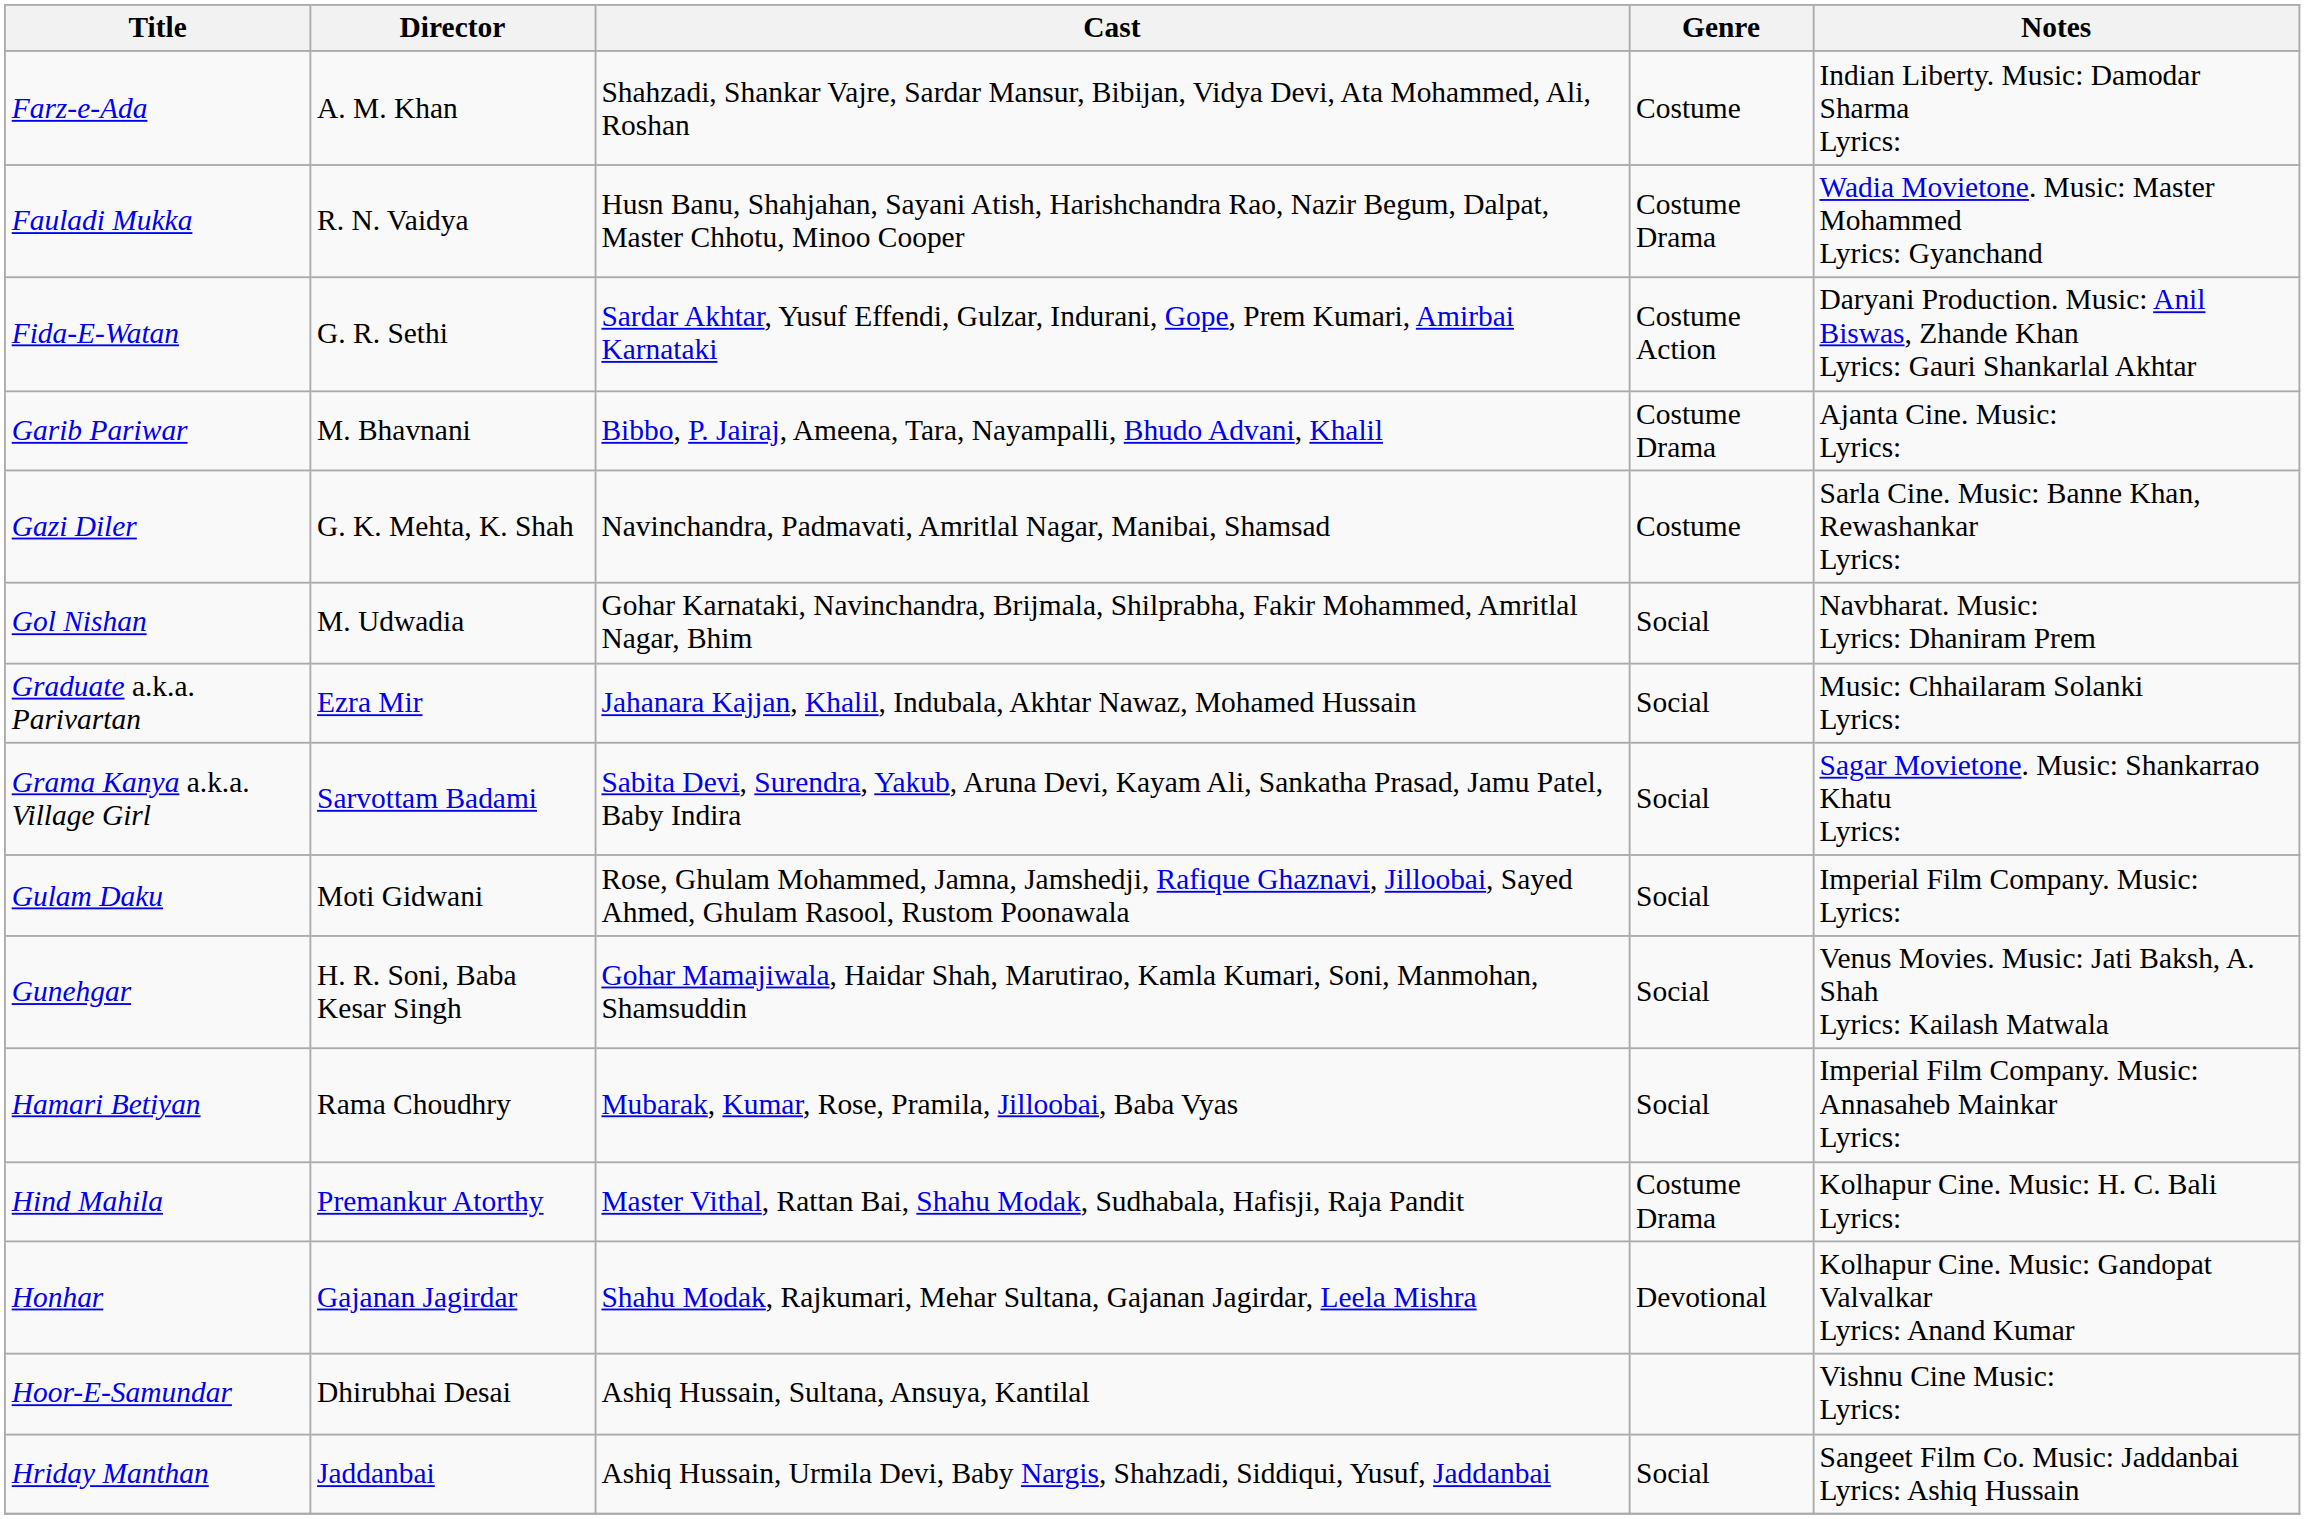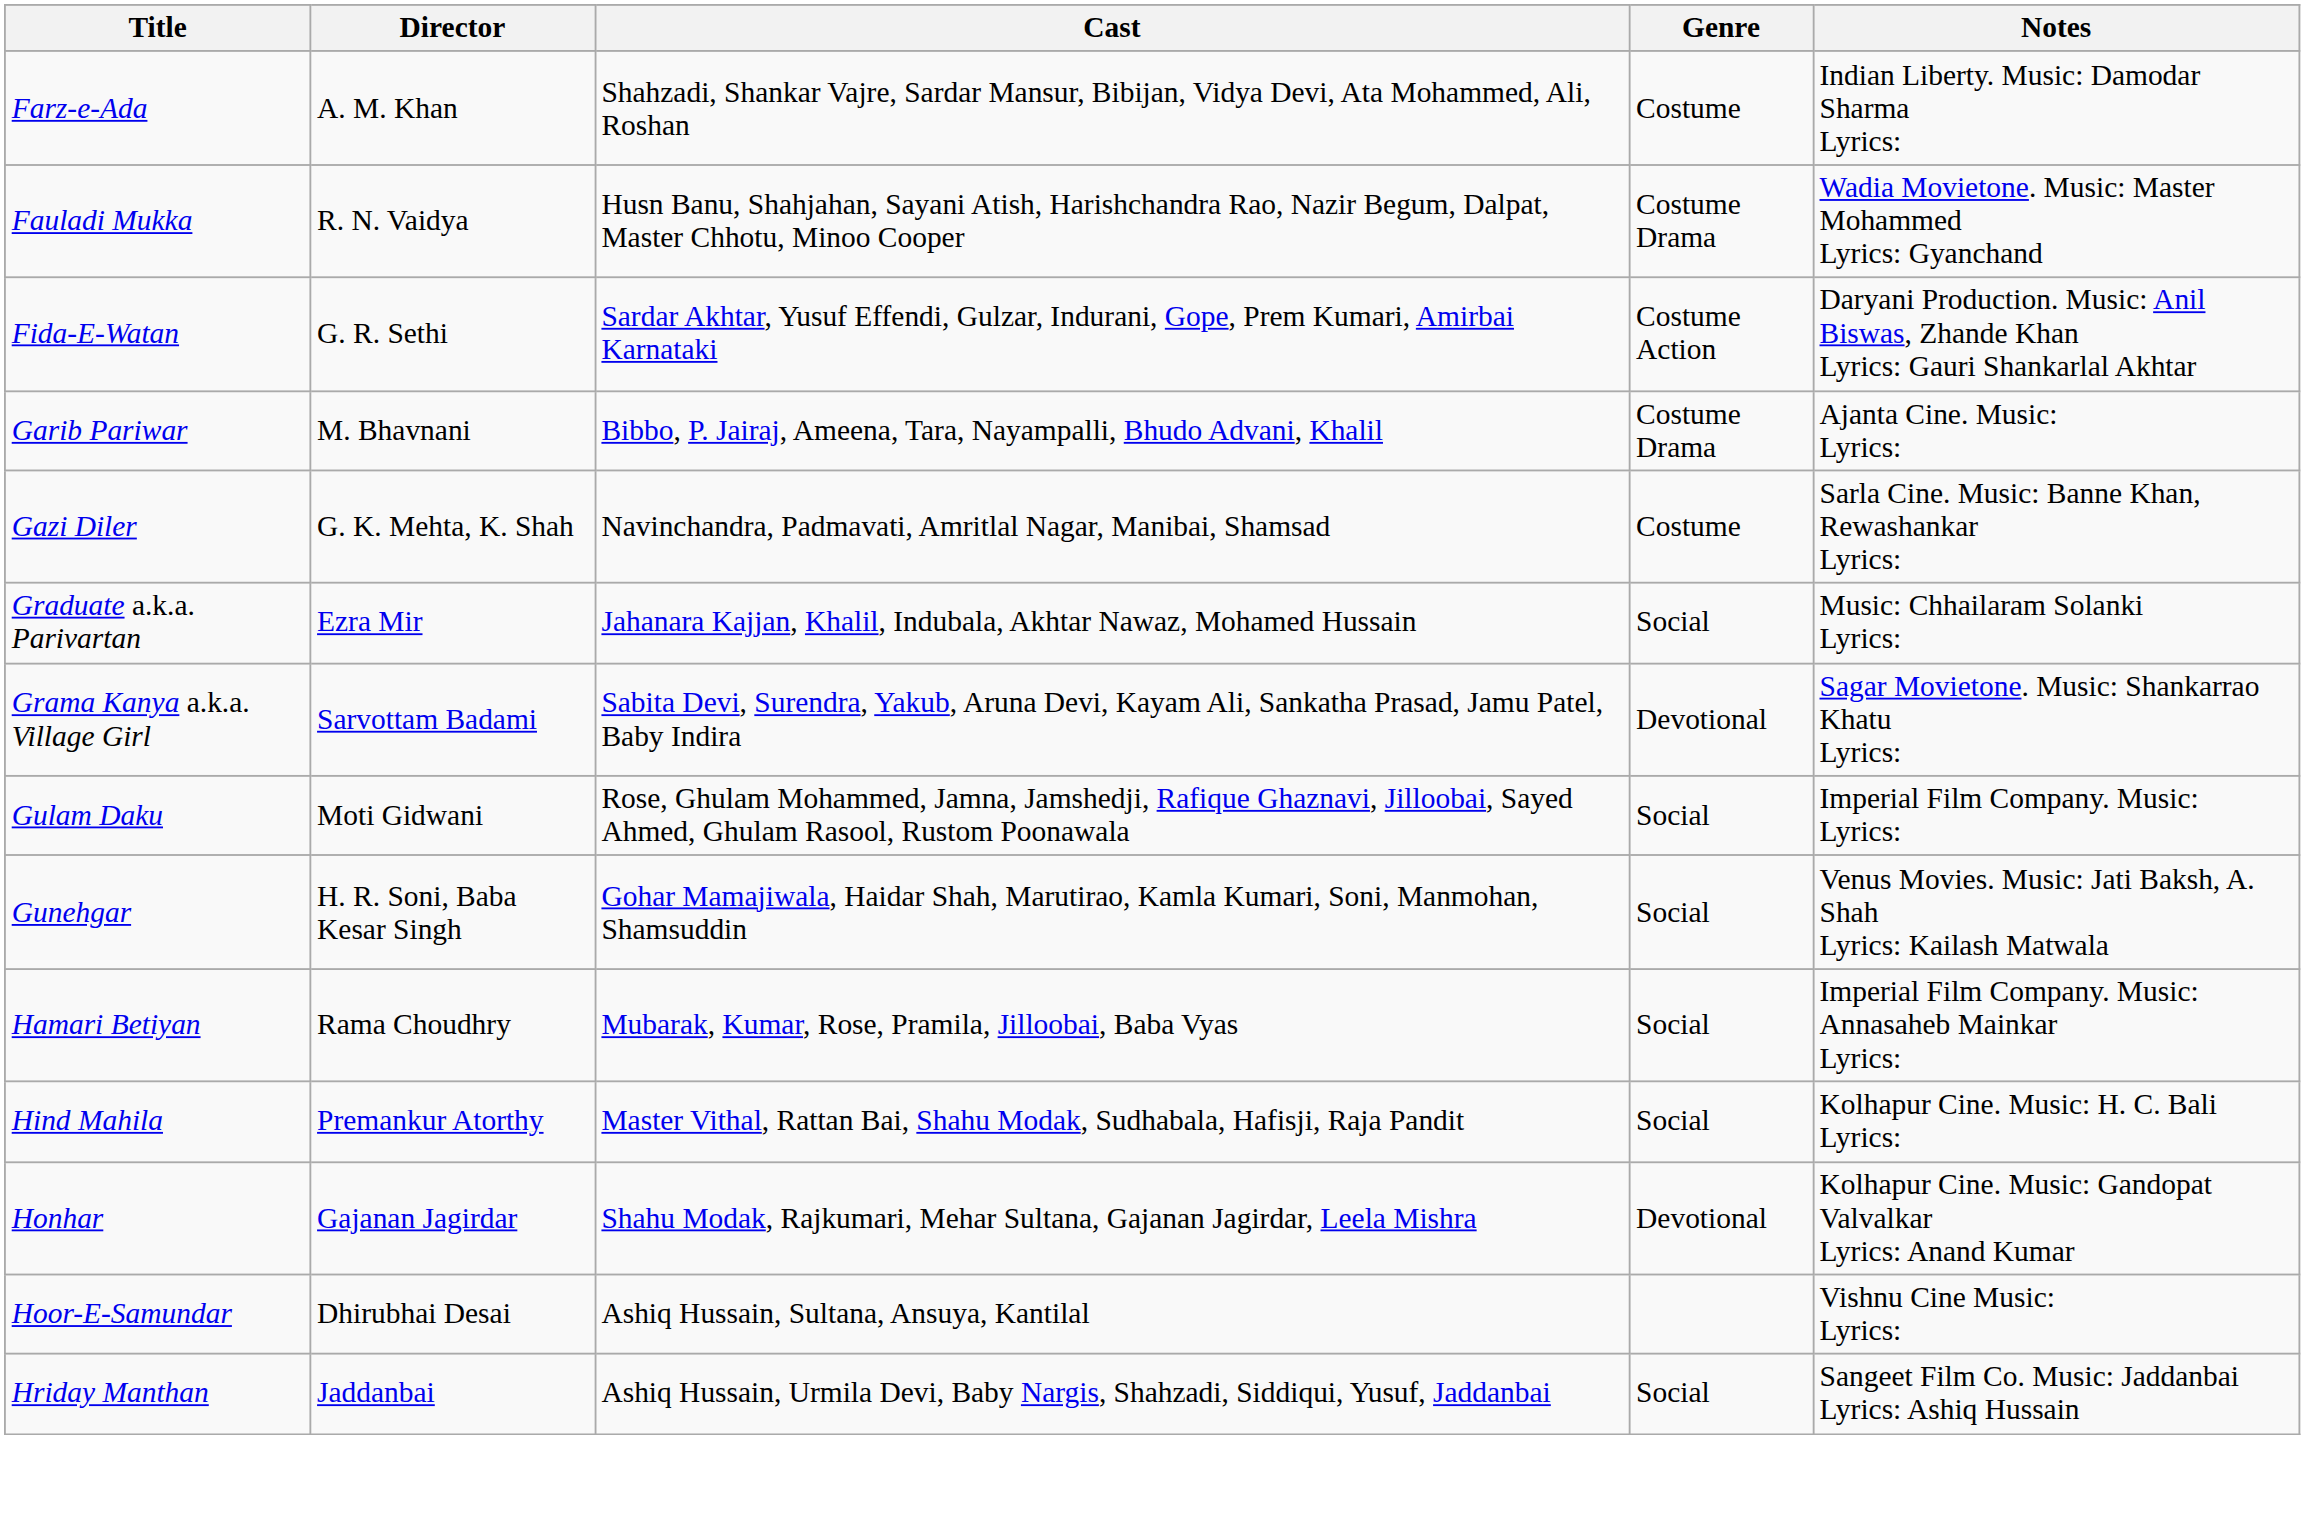- row: Gol Nishan | M. Udwadia | Gohar Karnataki, Navinchandra, Brijmala, Shilprabha, Fakir Mohammed, Amritlal Nagar, Bhim | Social | Navbharat. Music: Lyrics: Dhaniram Prem
Grama Kanya a.k.a. Village Girl | Genre: Social -> Devotional
Hind Mahila | Genre: Costume Drama -> Social
